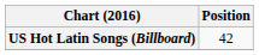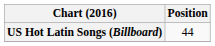US Hot Latin Songs (Billboard) | Position: 42 -> 44
